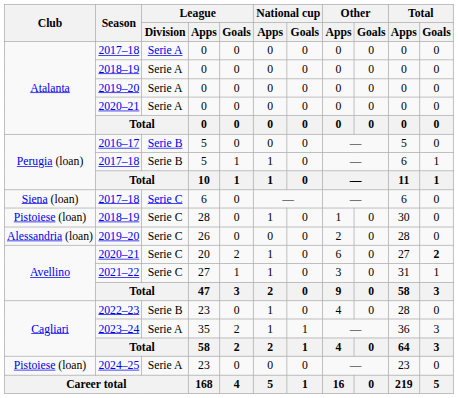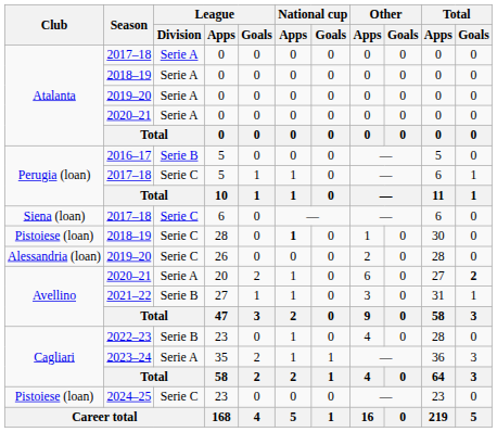2017–18 / 5 | League / Division: Serie B -> Serie C
2018–19 / 28 | National cup / Apps: normal -> bold
2020–21 / 20 | League / Division: Serie C -> Serie A
2021–22 | League / Division: Serie C -> Serie B
2024–25 | League / Division: Serie A -> Serie C
